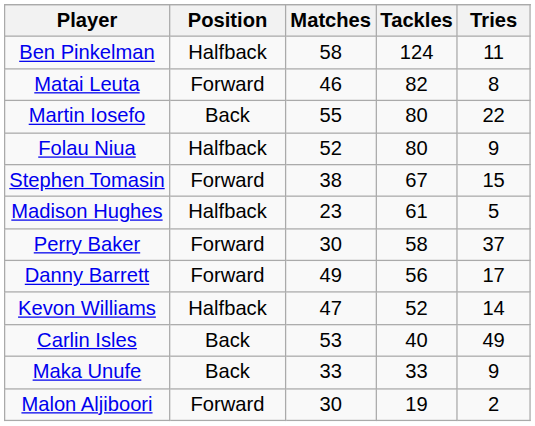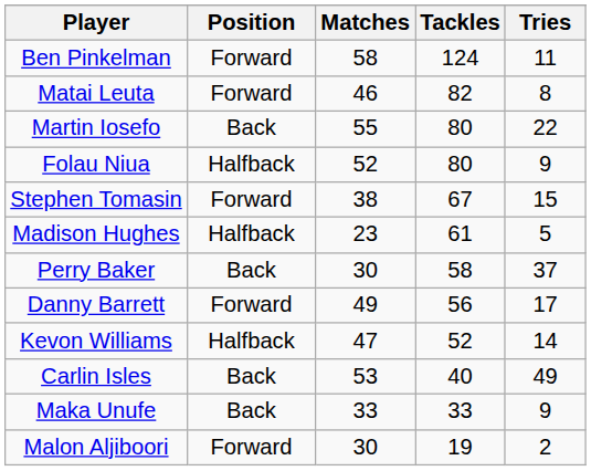Ben Pinkelman | Position: Halfback -> Forward
Perry Baker | Position: Forward -> Back
